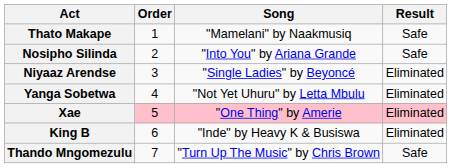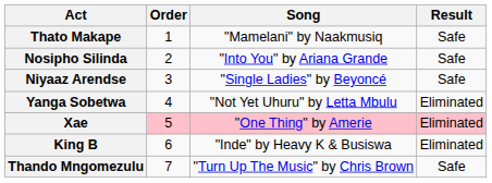Niyaaz Arendse | Result: Eliminated -> Safe
